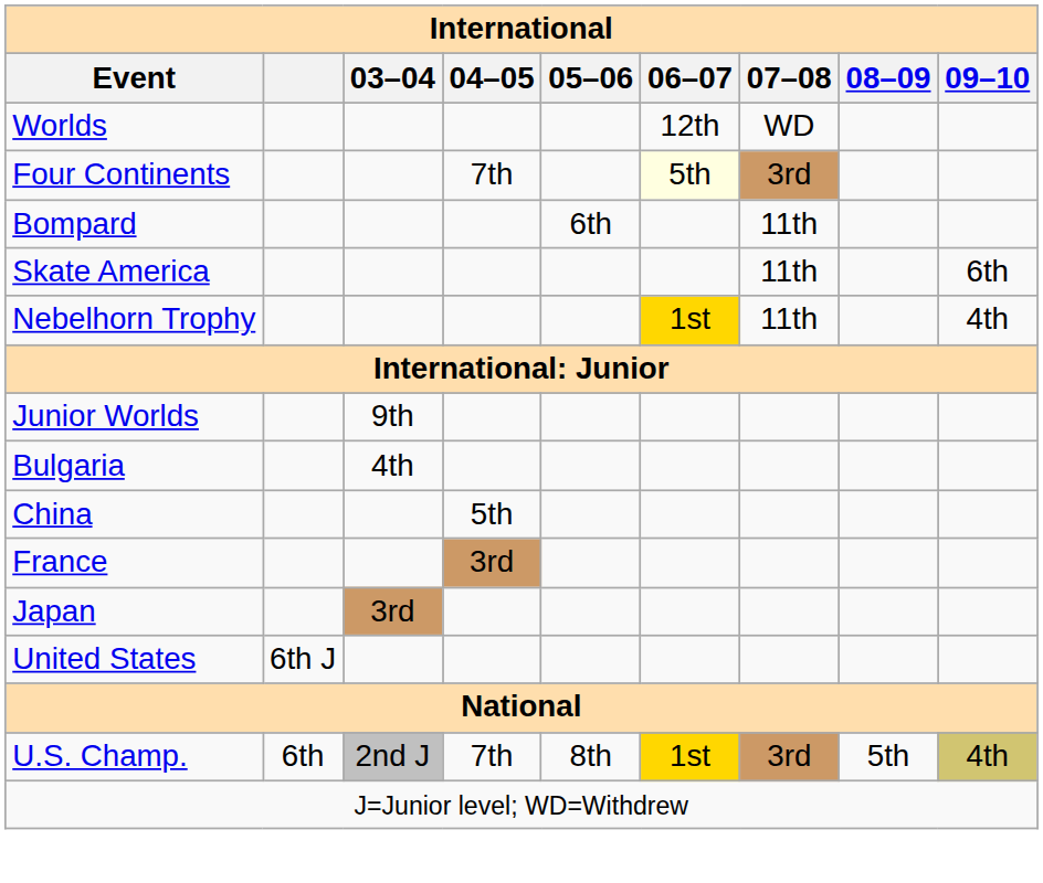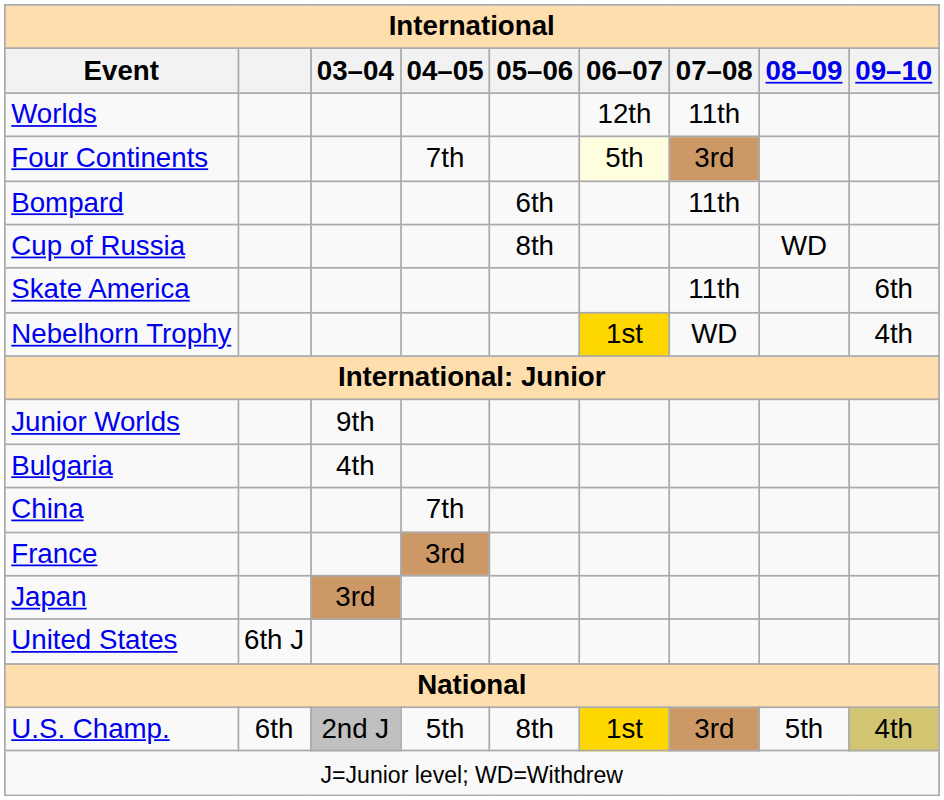Worlds | 07–08: WD -> 11th
+ row: Cup of Russia | 8th | WD
Nebelhorn Trophy | 07–08: 11th -> WD
China | 04–05: 5th -> 7th
U.S. Champ. | 04–05: 7th -> 5th
